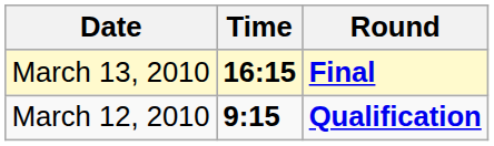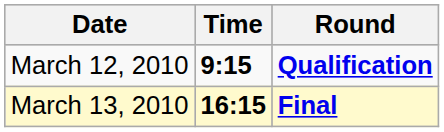rows swapped: March 12, 2010 <-> March 13, 2010
